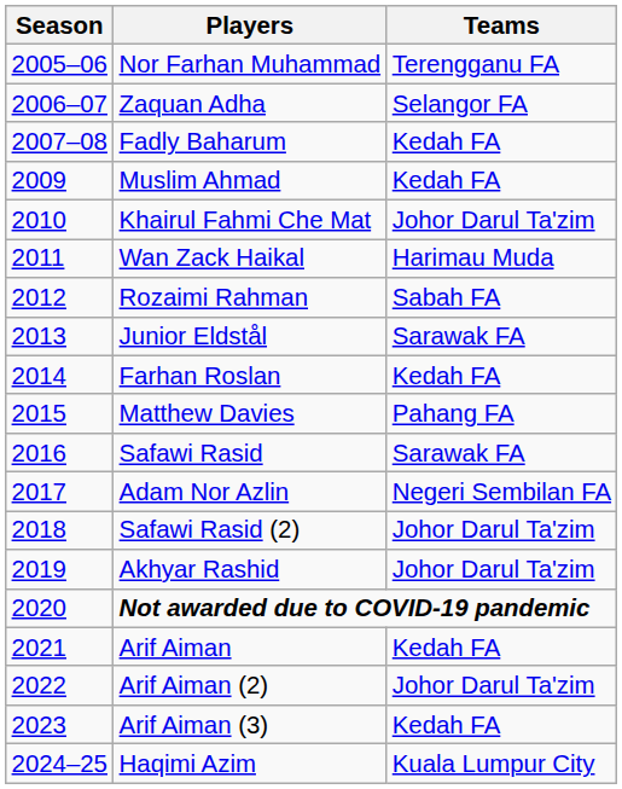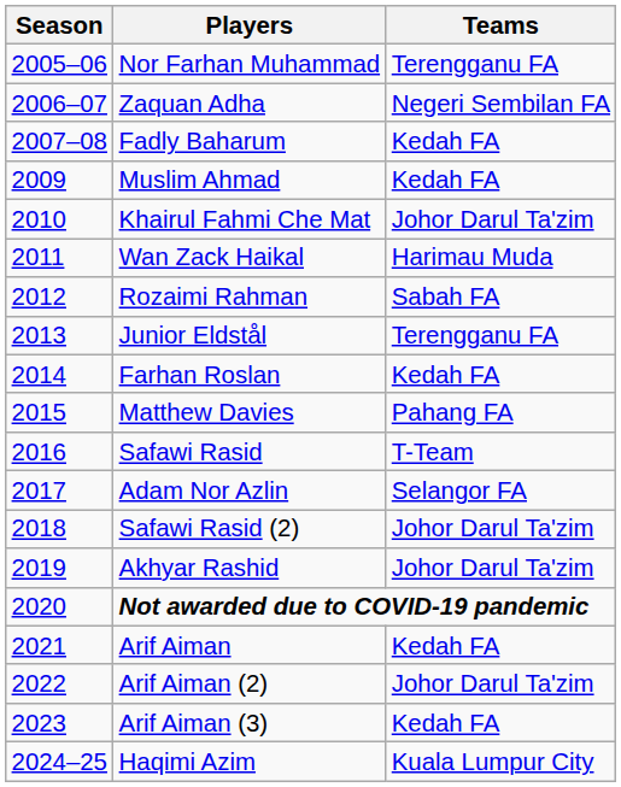Zaquan Adha | Teams: Selangor FA -> Negeri Sembilan FA
Junior Eldstål | Teams: Sarawak FA -> Terengganu FA
Safawi Rasid | Teams: Sarawak FA -> T-Team
Adam Nor Azlin | Teams: Negeri Sembilan FA -> Selangor FA
